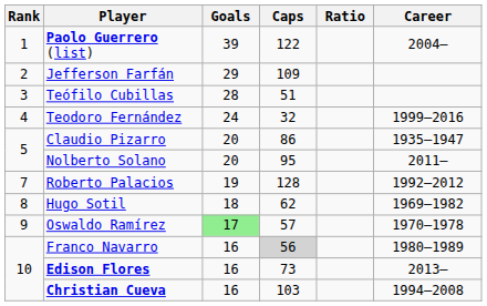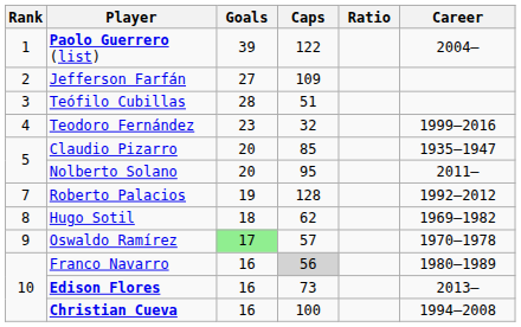Jefferson Farfán | Goals: 29 -> 27
Teodoro Fernández | Goals: 24 -> 23
Claudio Pizarro | Caps: 86 -> 85
Christian Cueva | Caps: 103 -> 100
